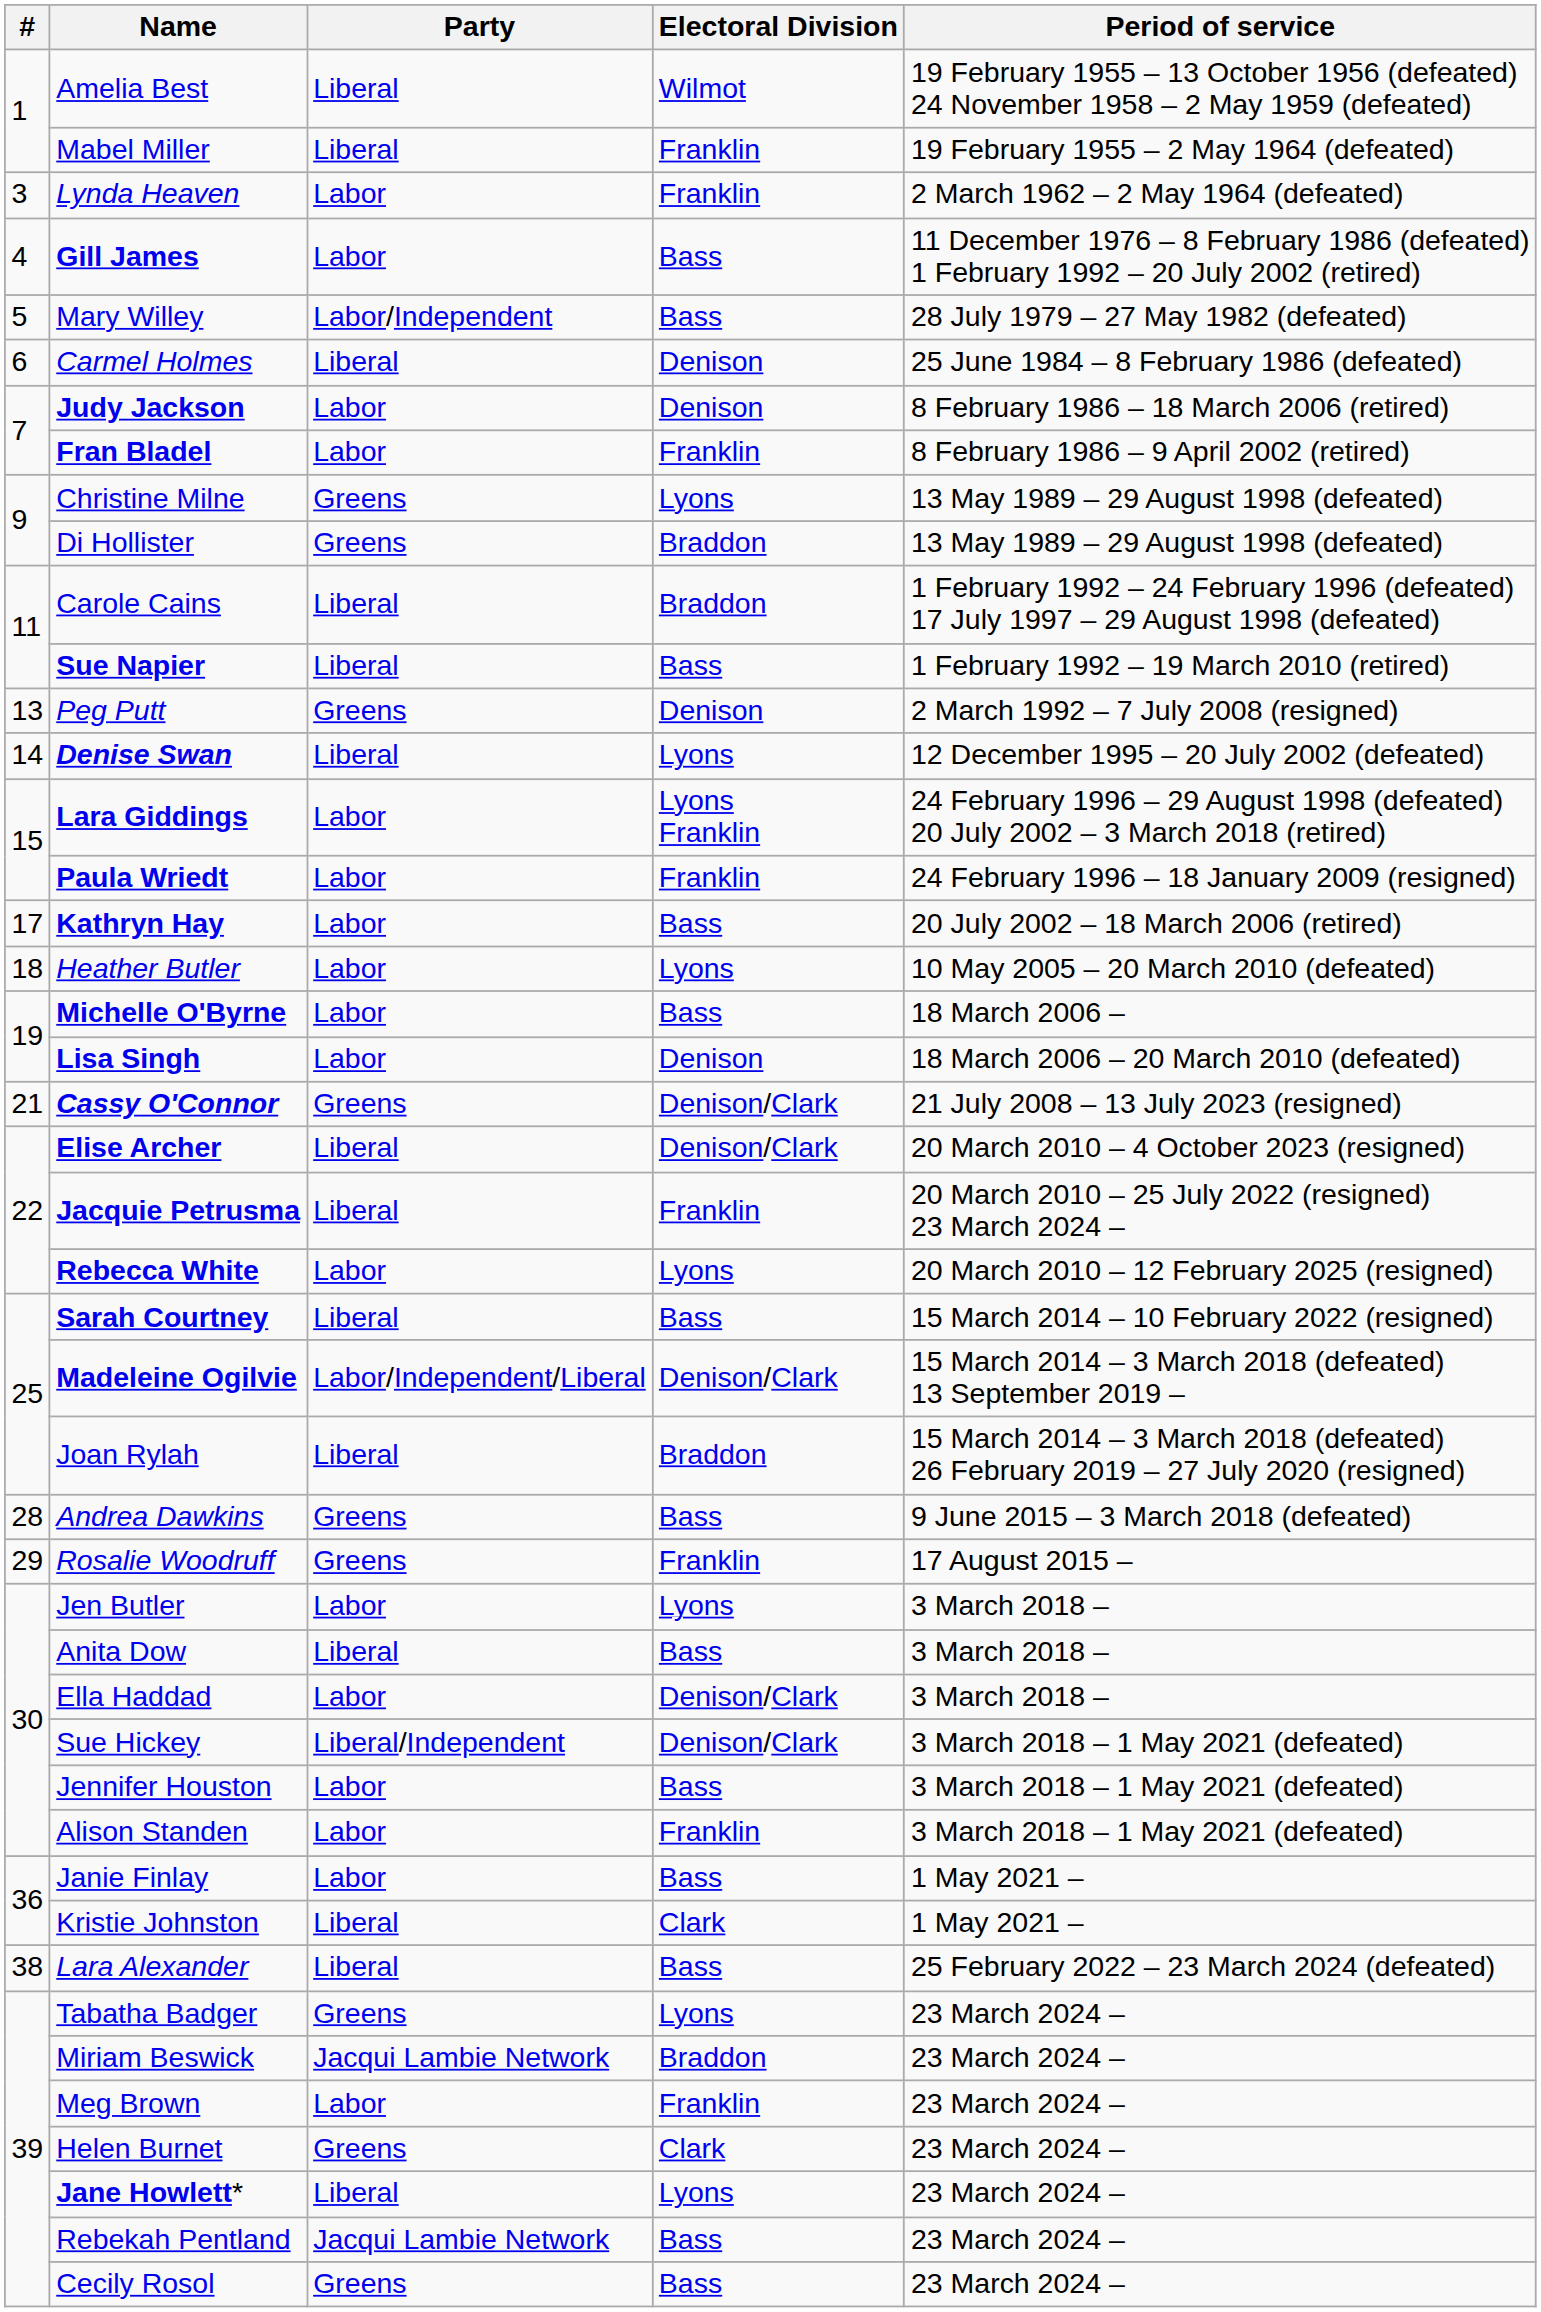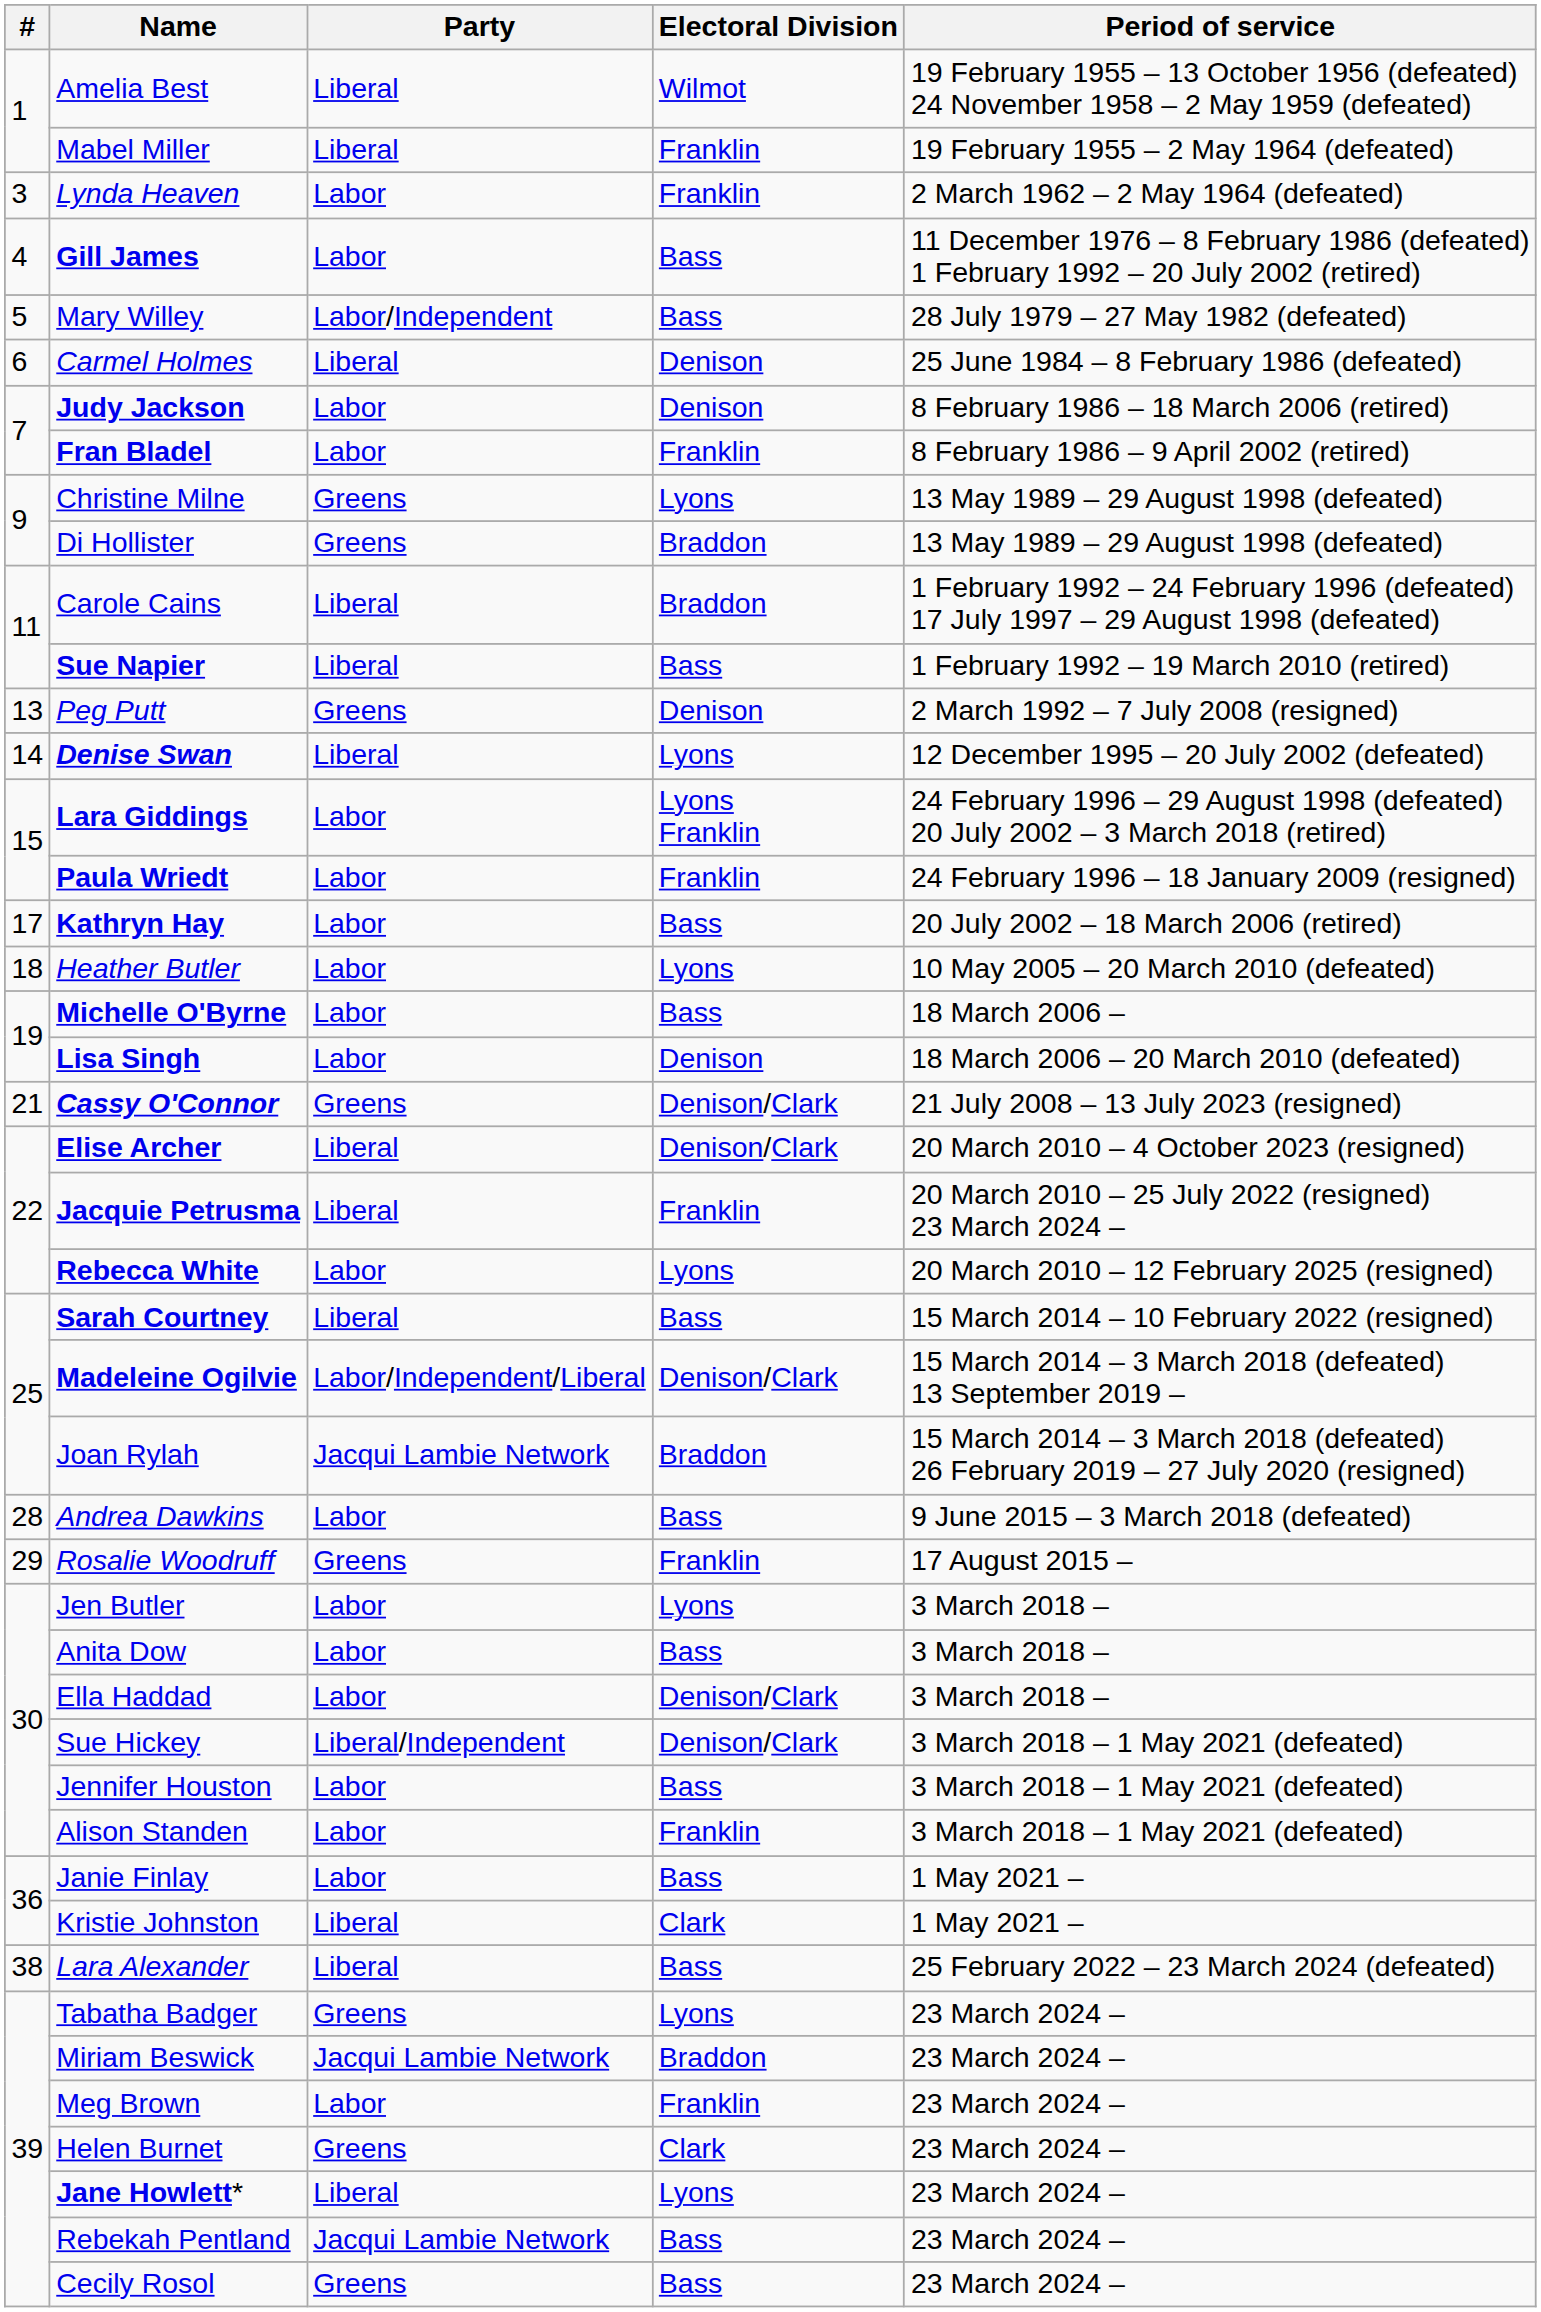Joan Rylah | Party: Liberal -> Jacqui Lambie Network
Andrea Dawkins | Party: Greens -> Labor
Anita Dow | Party: Liberal -> Labor
